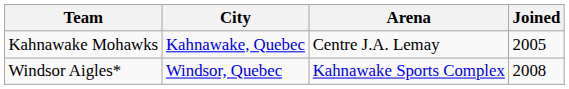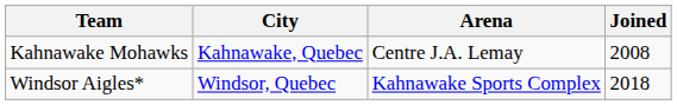Kahnawake Mohawks | Joined: 2005 -> 2008
Windsor Aigles* | Joined: 2008 -> 2018
